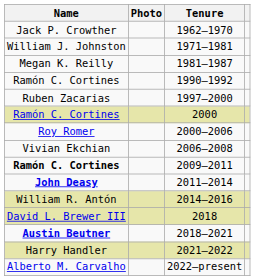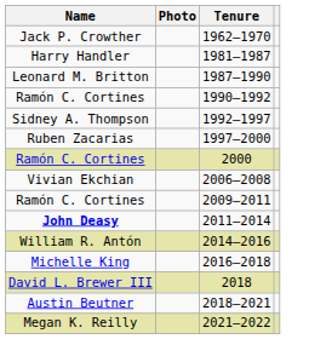- row: William J. Johnston | 1971–1981
1981–1987 | Name: Megan K. Reilly -> Harry Handler
+ row: Leonard M. Britton | 1987–1990
+ row: Sidney A. Thompson | 1992–1997
- row: Roy Romer | 2000–2006
2009–2011 | Name: bold -> normal
+ row: Michelle King | 2016–2018
2018–2021 | Name: bold -> normal
2021–2022 | Name: Harry Handler -> Megan K. Reilly
- row: Alberto M. Carvalho | 2022–present
